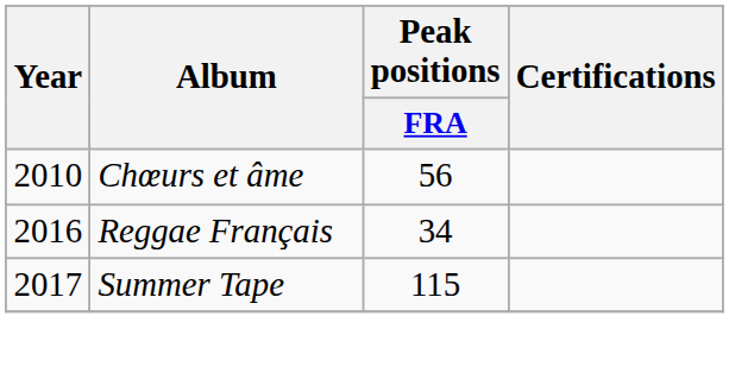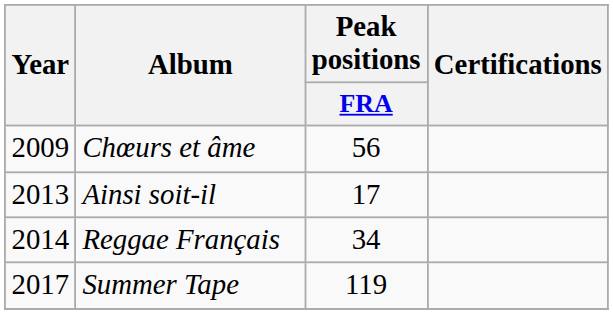Chœurs et âme | Year: 2010 -> 2009
+ row: 2013 | Ainsi soit-il | 17
Reggae Français | Year: 2016 -> 2014
Summer Tape | Peak positions / FRA: 115 -> 119
